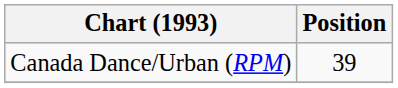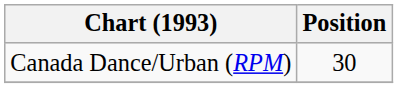Canada Dance/Urban (RPM) | Position: 39 -> 30
